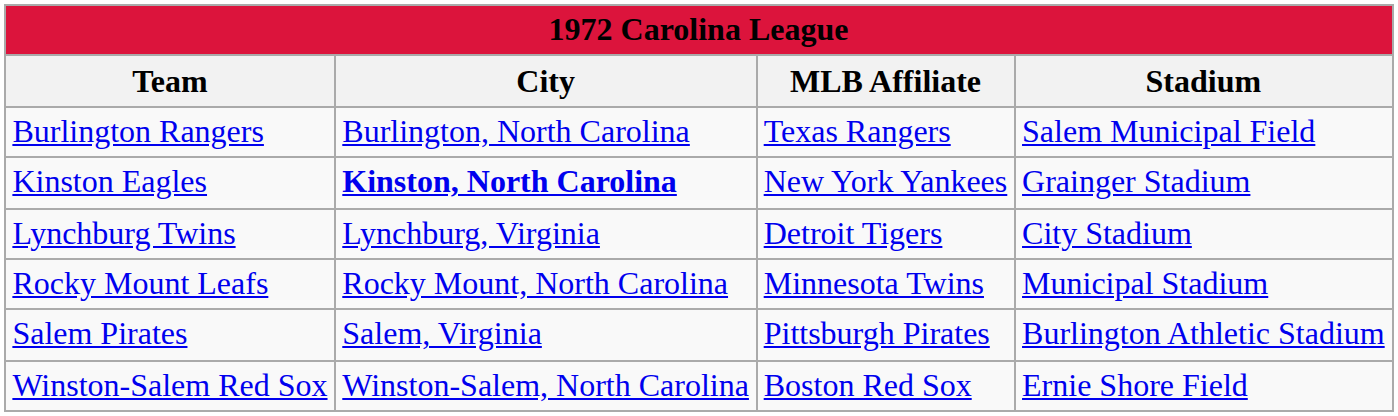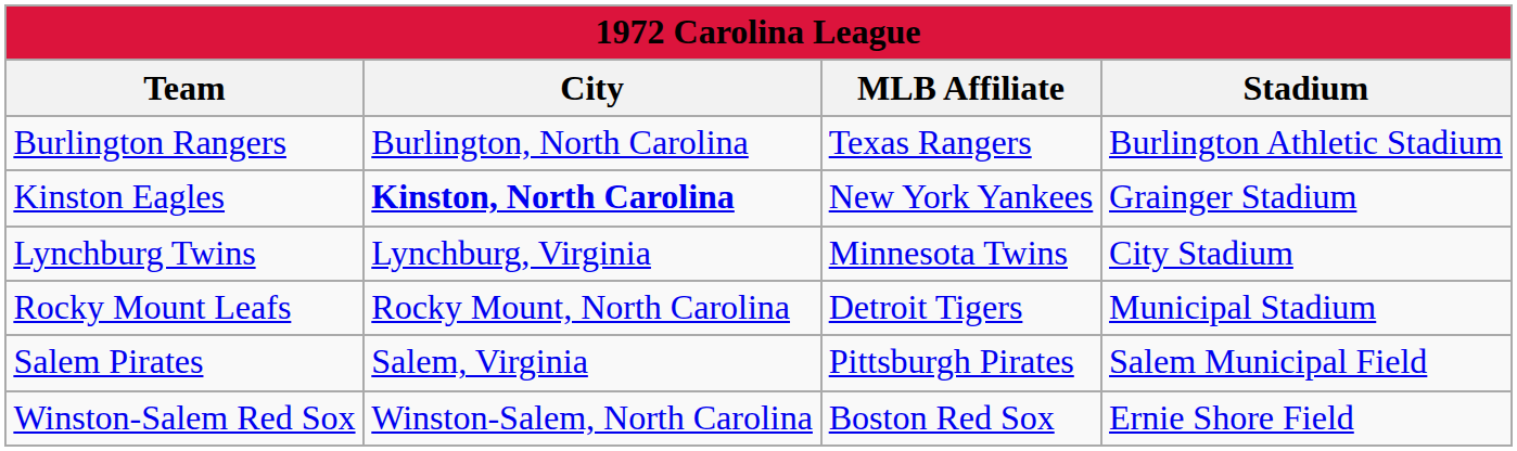Burlington Rangers | Stadium: Salem Municipal Field -> Burlington Athletic Stadium
Lynchburg Twins | MLB Affiliate: Detroit Tigers -> Minnesota Twins
Rocky Mount Leafs | MLB Affiliate: Minnesota Twins -> Detroit Tigers
Salem Pirates | Stadium: Burlington Athletic Stadium -> Salem Municipal Field
